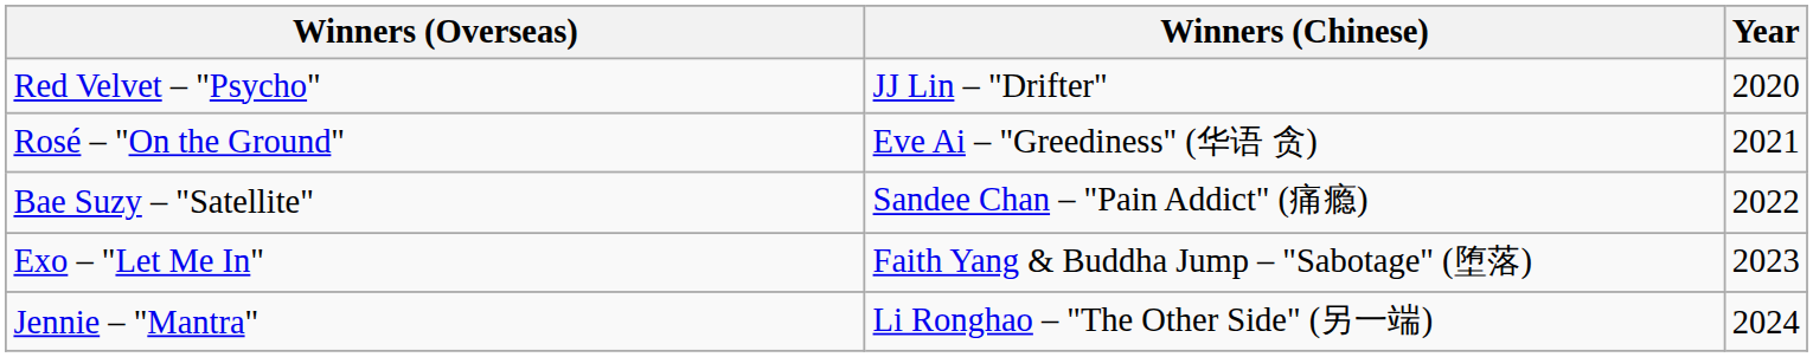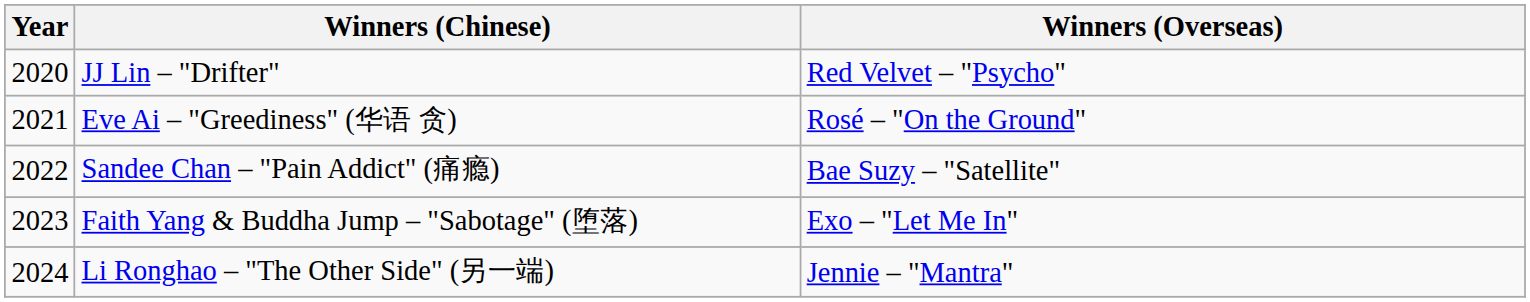columns swapped: Year <-> Winners (Overseas)
